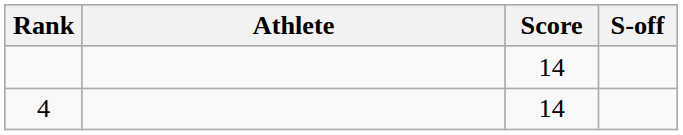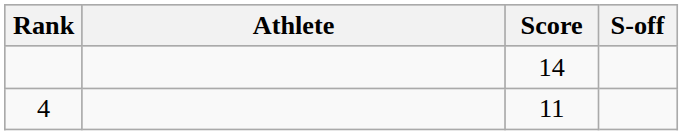4 | Score: 14 -> 11
